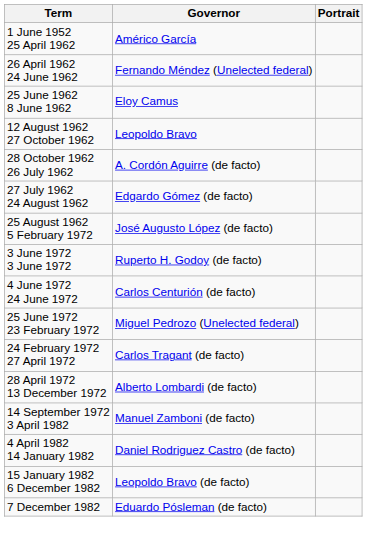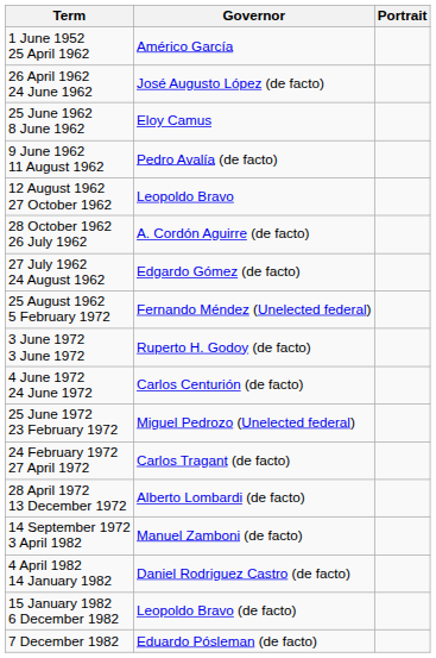26 April 1962 24 June 1962 | Governor: Fernando Méndez (Unelected federal) -> José Augusto López (de facto)
+ row: 9 June 1962 11 August 1962 | Pedro Avalía (de facto)
25 August 1962 5 February 1972 | Governor: José Augusto López (de facto) -> Fernando Méndez (Unelected federal)
